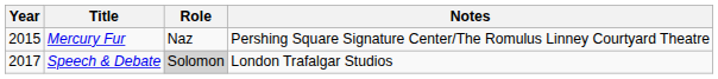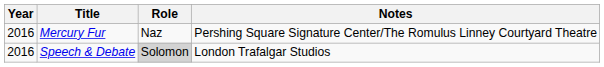Mercury Fur | Year: 2015 -> 2016
Speech & Debate | Year: 2017 -> 2016
